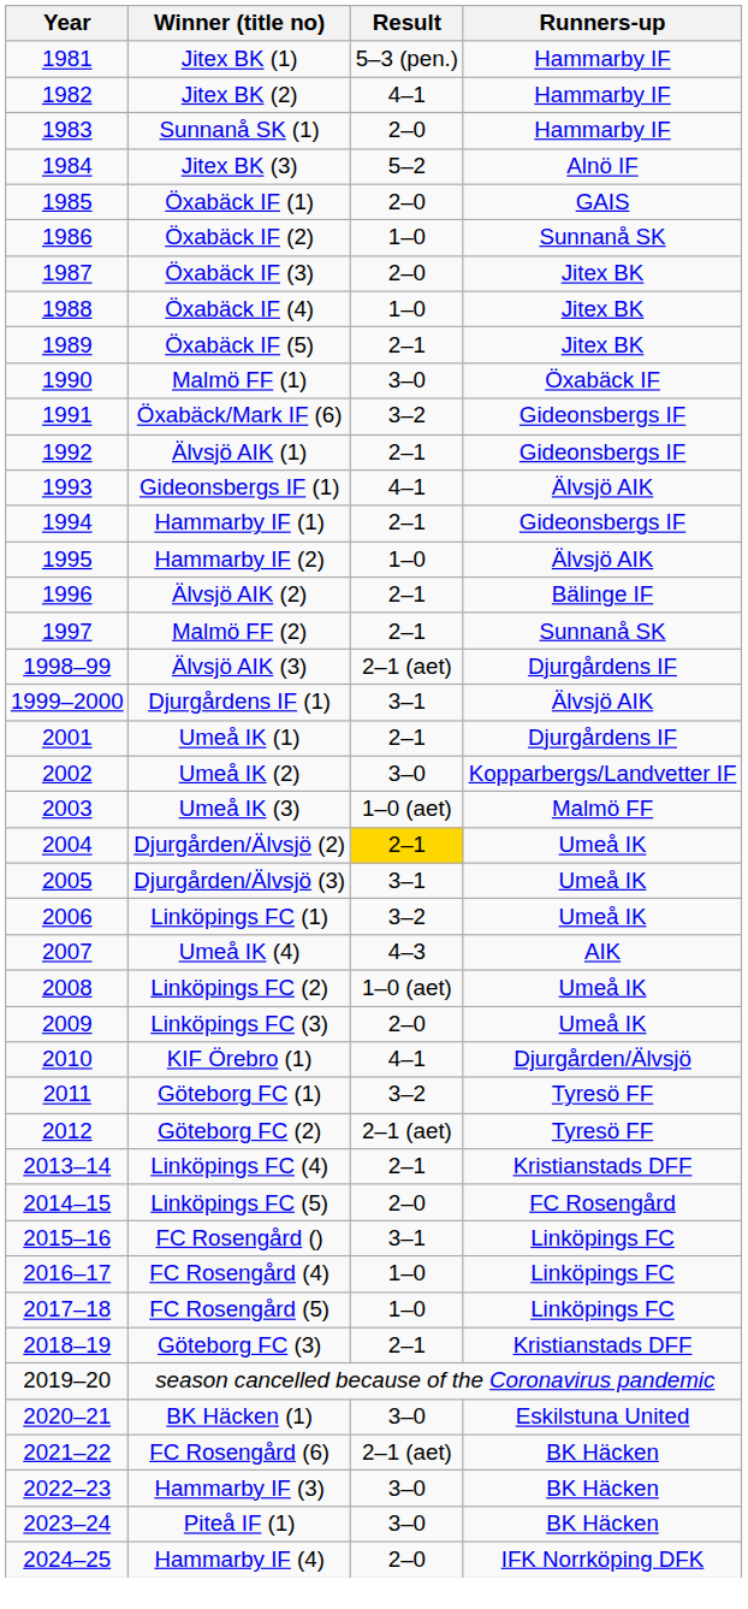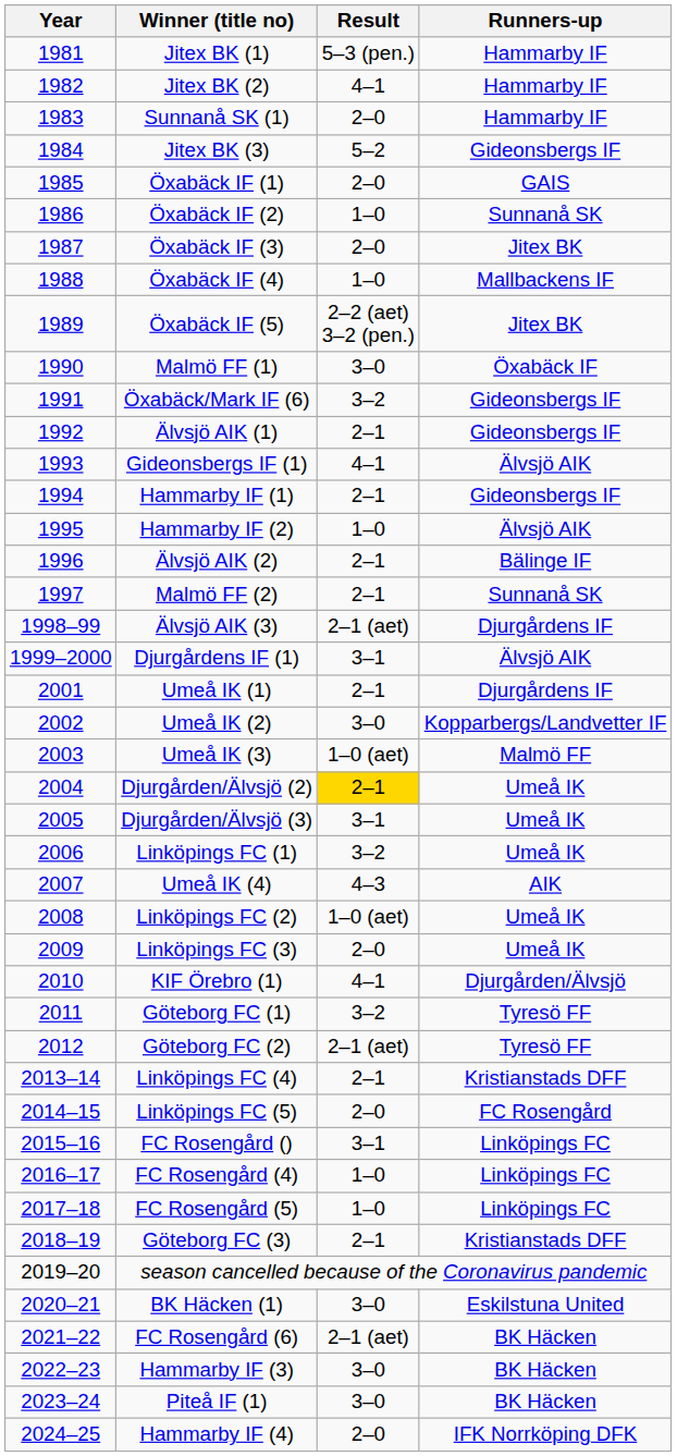Jitex BK (3) | Runners-up: Alnö IF -> Gideonsbergs IF
Öxabäck IF (4) | Runners-up: Jitex BK -> Mallbackens IF
Öxabäck IF (5) | Result: 2–1 -> 2–2 (aet) 3–2 (pen.)
